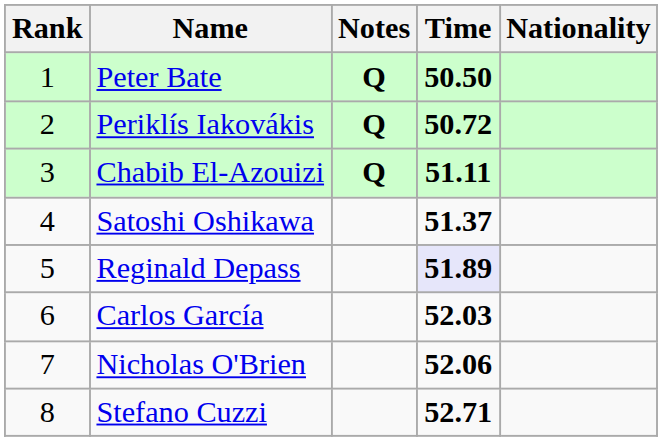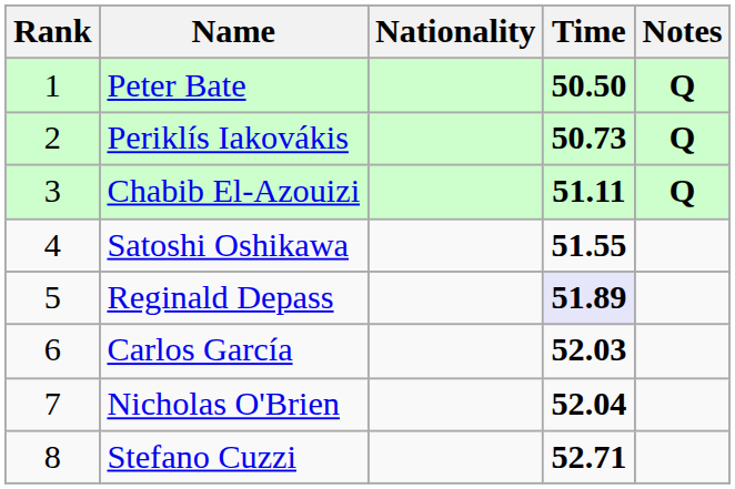columns swapped: Nationality <-> Notes
Periklís Iakovákis | Time: 50.72 -> 50.73
Satoshi Oshikawa | Time: 51.37 -> 51.55
Nicholas O'Brien | Time: 52.06 -> 52.04
